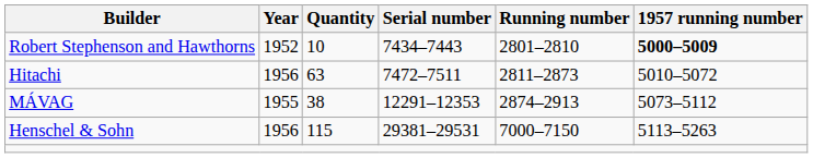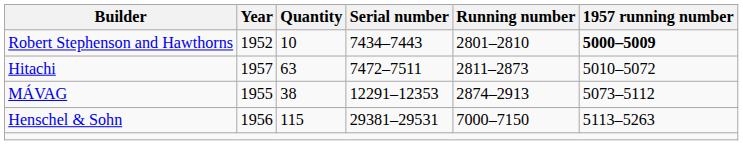Hitachi | Year: 1956 -> 1957
